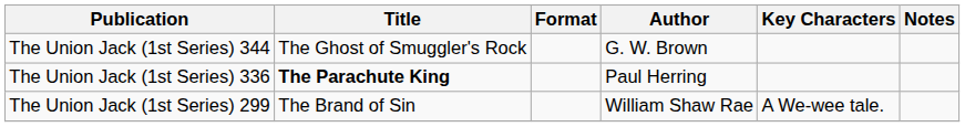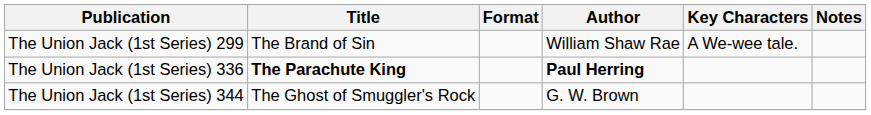rows swapped: The Union Jack (1st Series) 299 <-> The Union Jack (1st Series) 344
The Union Jack (1st Series) 336 | Author: normal -> bold
